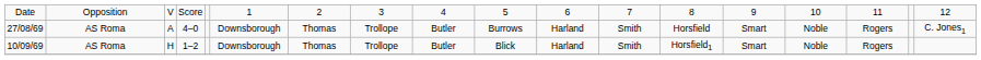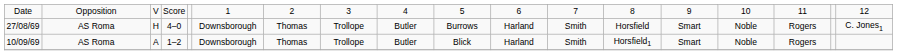27/08/69 | column 3: A -> H
10/09/69 | column 3: H -> A
